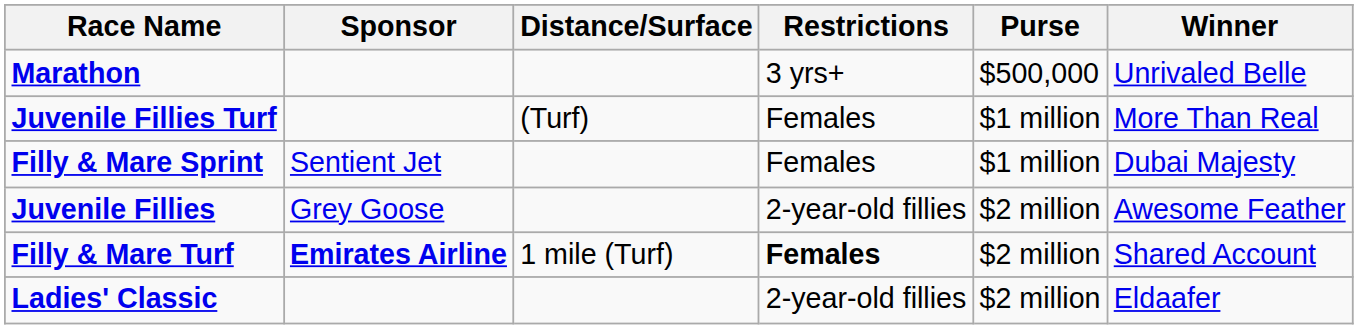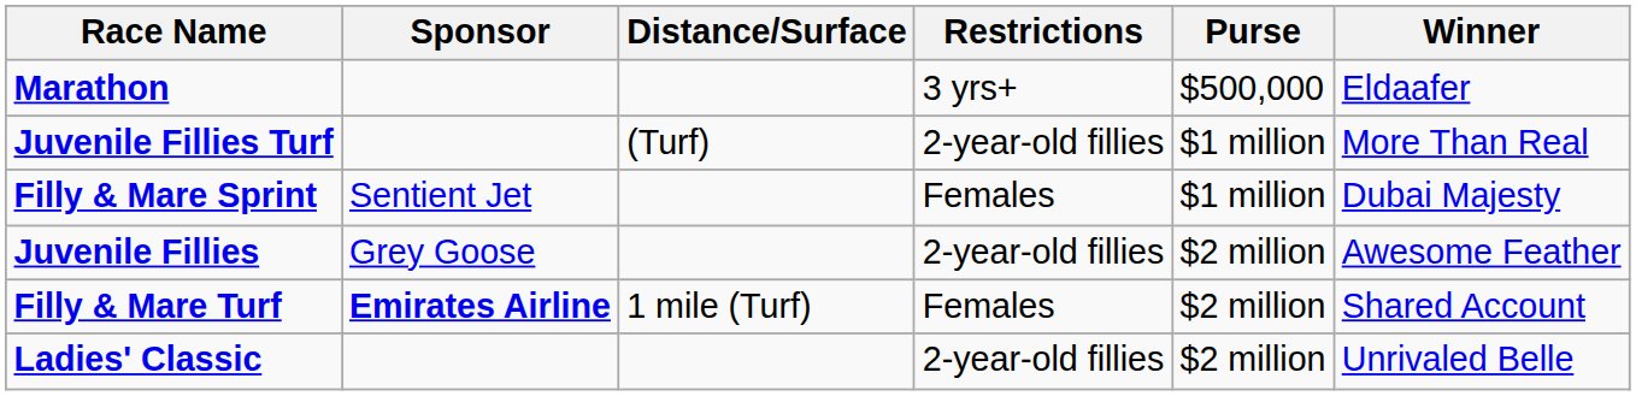Marathon | Winner: Unrivaled Belle -> Eldaafer
Juvenile Fillies Turf | Restrictions: Females -> 2-year-old fillies
Filly & Mare Turf | Restrictions: bold -> normal
Ladies' Classic | Winner: Eldaafer -> Unrivaled Belle
